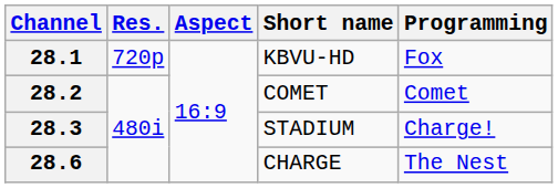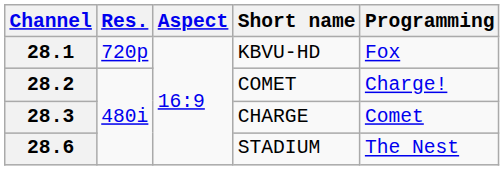28.2 | Programming: Comet -> Charge!
28.3 | Short name: STADIUM -> CHARGE
28.3 | Programming: Charge! -> Comet
28.6 | Short name: CHARGE -> STADIUM
